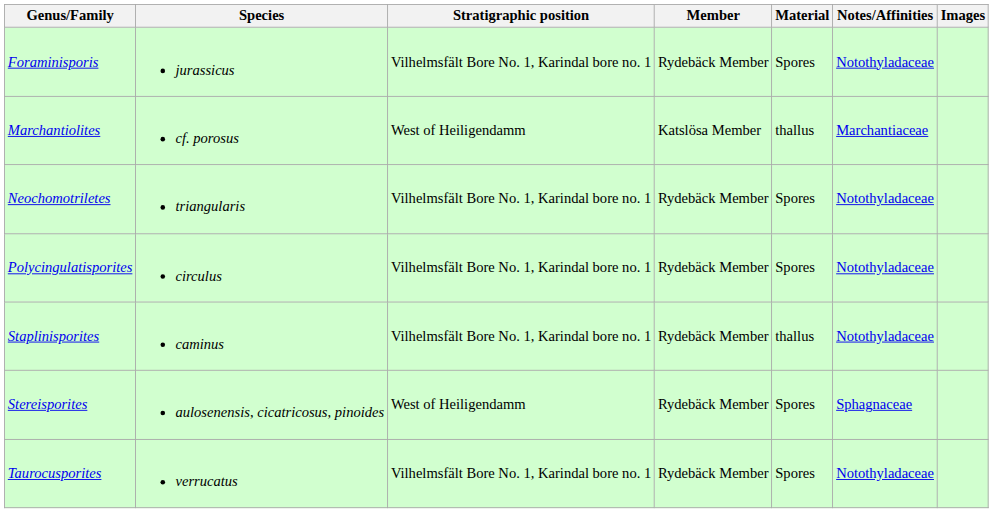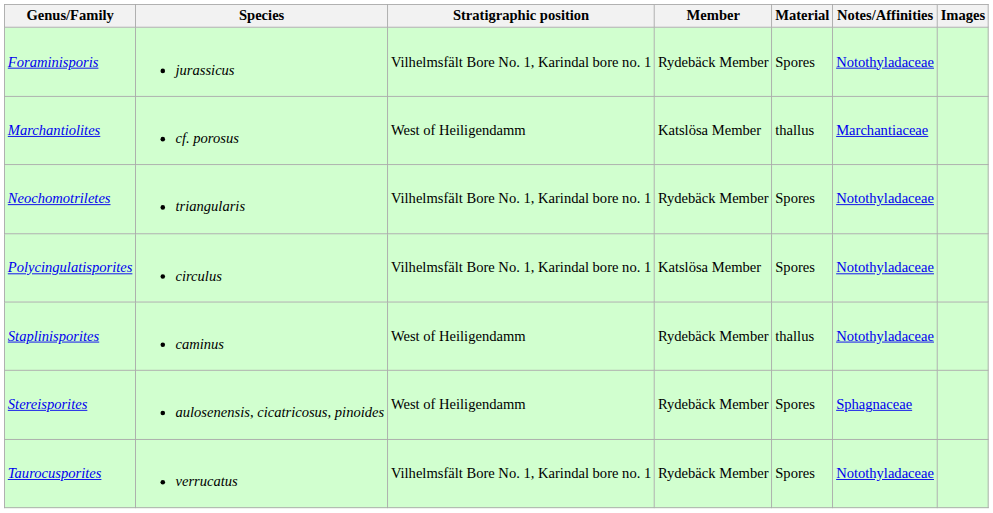Polycingulatisporites | Member: Rydebäck Member -> Katslösa Member
Staplinisporites | Stratigraphic position: Vilhelmsfält Bore No. 1, Karindal bore no. 1 -> West of Heiligendamm
